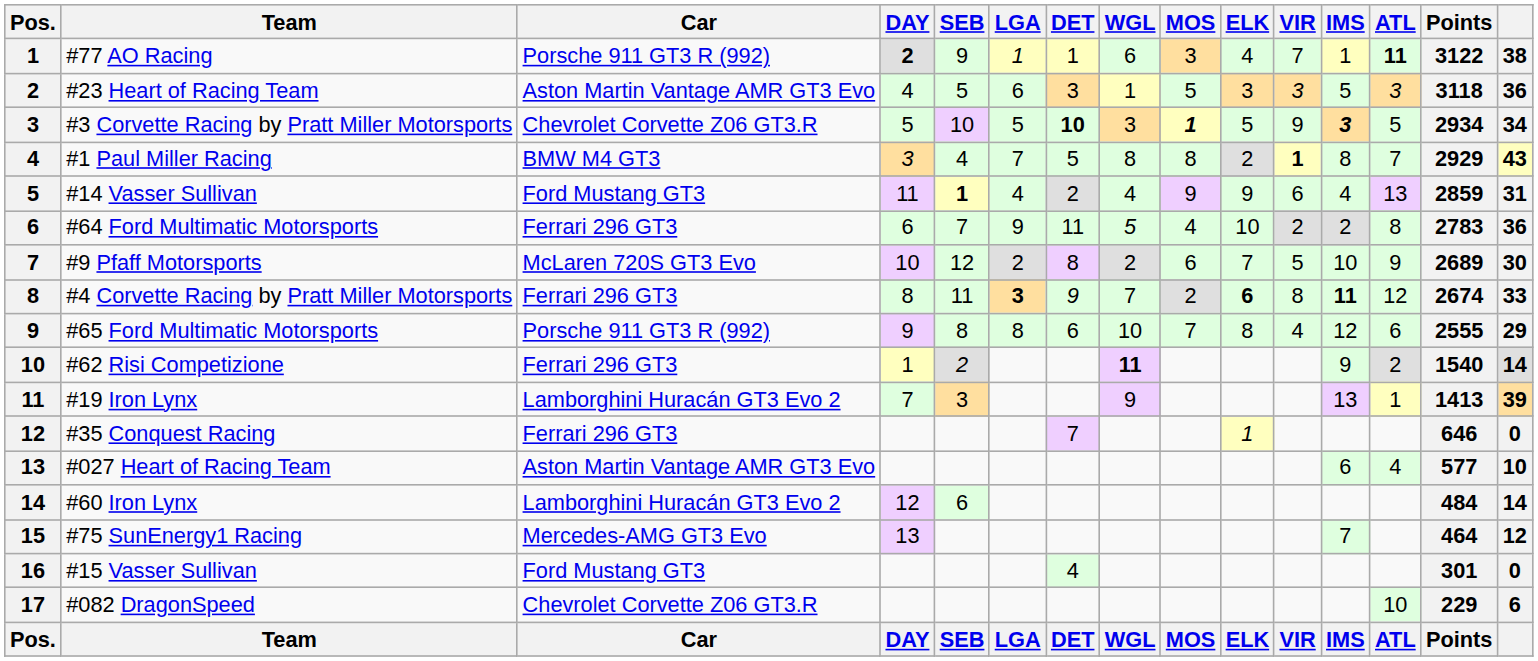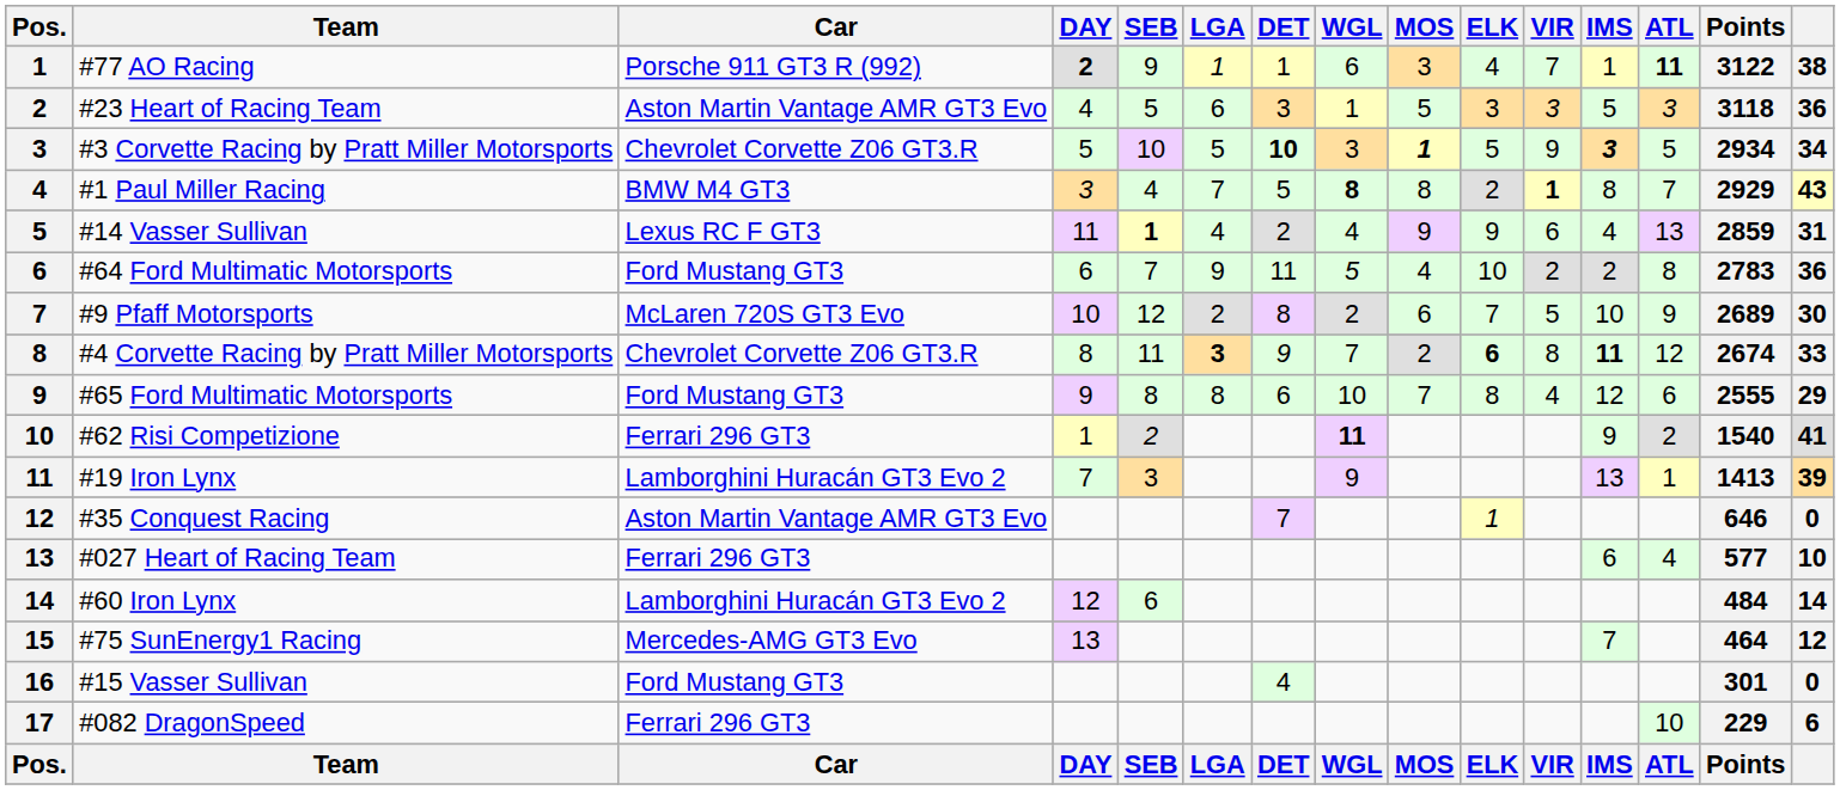#1 Paul Miller Racing | WGL: normal -> bold
#14 Vasser Sullivan | Car: Ford Mustang GT3 -> Lexus RC F GT3
#64 Ford Multimatic Motorsports | Car: Ferrari 296 GT3 -> Ford Mustang GT3
#4 Corvette Racing by Pratt Miller Motorsports | Car: Ferrari 296 GT3 -> Chevrolet Corvette Z06 GT3.R
#65 Ford Multimatic Motorsports | Car: Porsche 911 GT3 R (992) -> Ford Mustang GT3
#62 Risi Competizione | column 15: 14 -> 41
#35 Conquest Racing | Car: Ferrari 296 GT3 -> Aston Martin Vantage AMR GT3 Evo
#027 Heart of Racing Team | Car: Aston Martin Vantage AMR GT3 Evo -> Ferrari 296 GT3
#082 DragonSpeed | Car: Chevrolet Corvette Z06 GT3.R -> Ferrari 296 GT3
